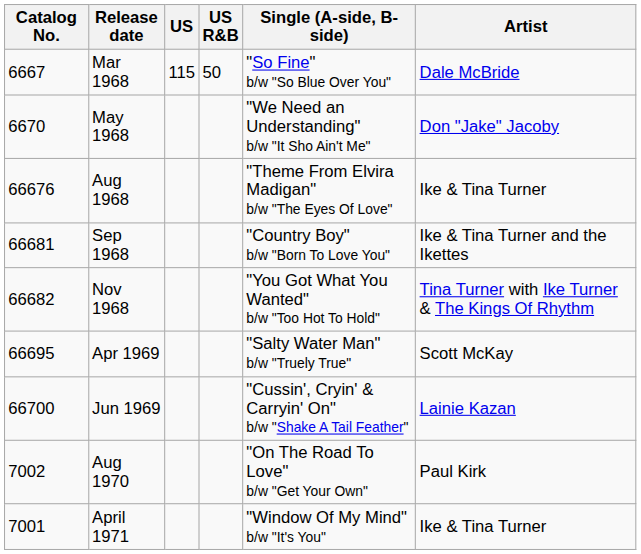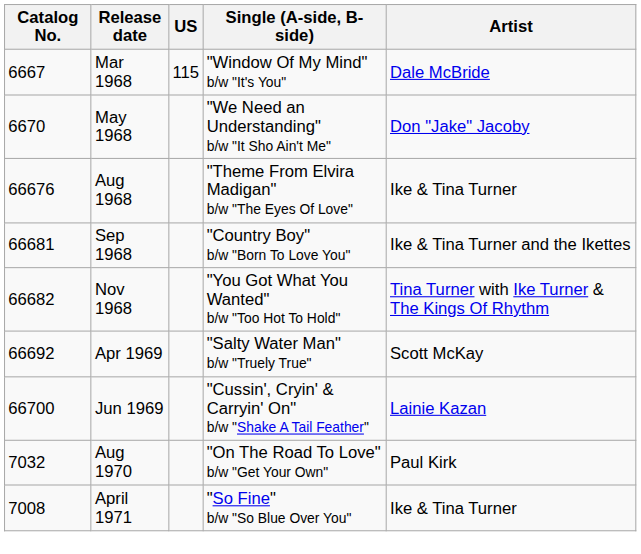- column: US R&B | 50
Mar 1968 | Single (A-side, B-side): "So Fine" b/w "So Blue Over You" -> "Window Of My Mind" b/w "It's You"
Apr 1969 | Catalog No.: 66695 -> 66692
Aug 1970 | Catalog No.: 7002 -> 7032
April 1971 | Catalog No.: 7001 -> 7008
April 1971 | Single (A-side, B-side): "Window Of My Mind" b/w "It's You" -> "So Fine" b/w "So Blue Over You"
